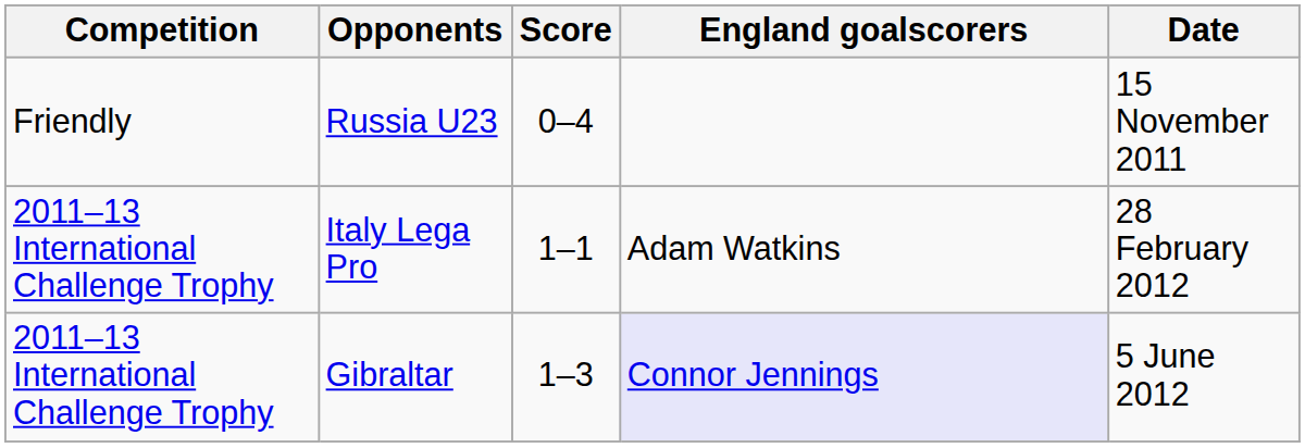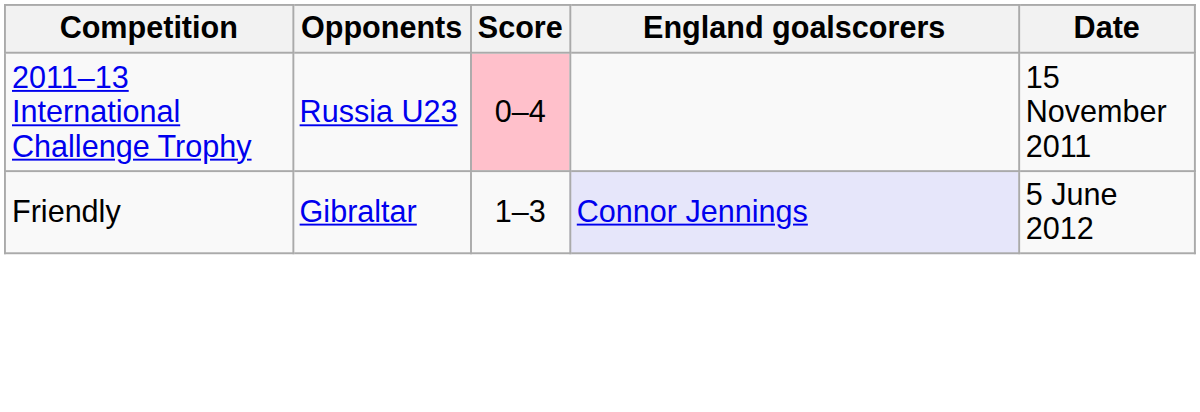Russia U23 | Competition: Friendly -> 2011–13 International Challenge Trophy
Russia U23 | Score: no background -> pink background
- row: 2011–13 International Challenge Trophy | Italy Lega Pro | 1–1 | Adam Watkins | 28 February 2012
Gibraltar | Competition: 2011–13 International Challenge Trophy -> Friendly
